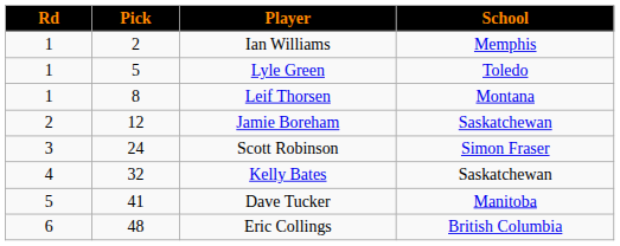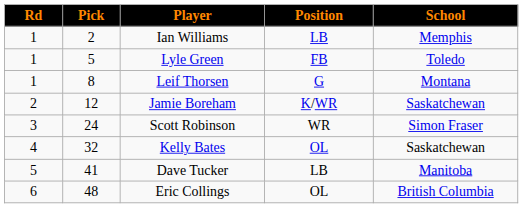+ column: Position | LB | FB | G | K/WR | WR | OL | LB | OL
